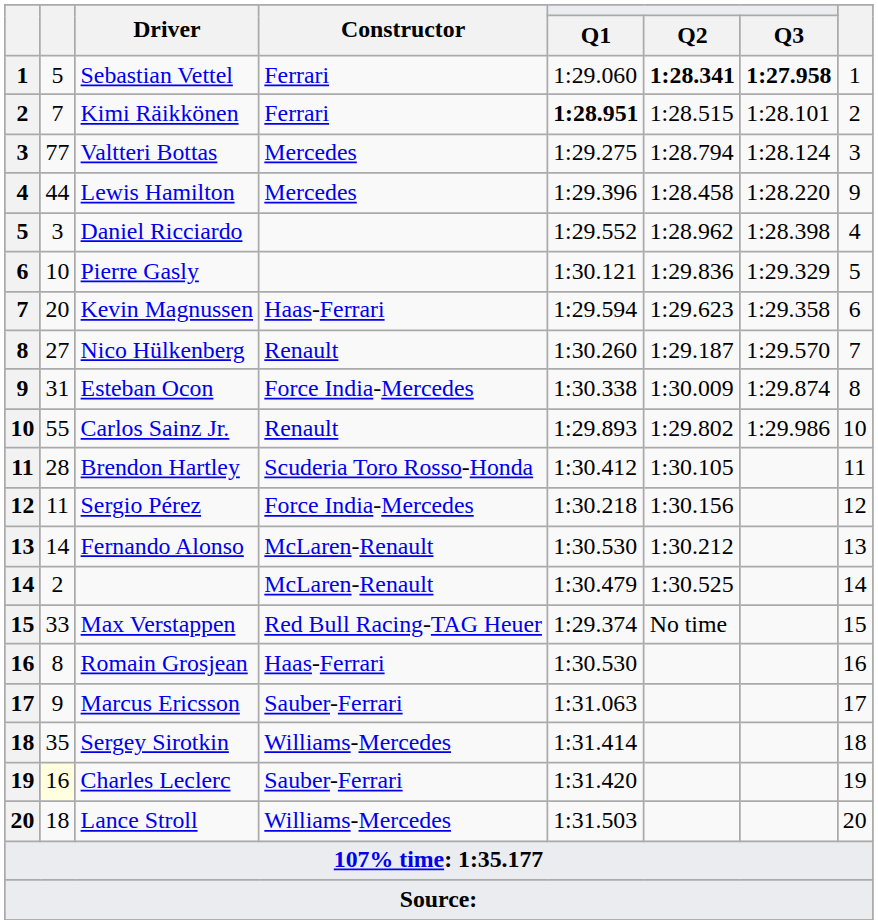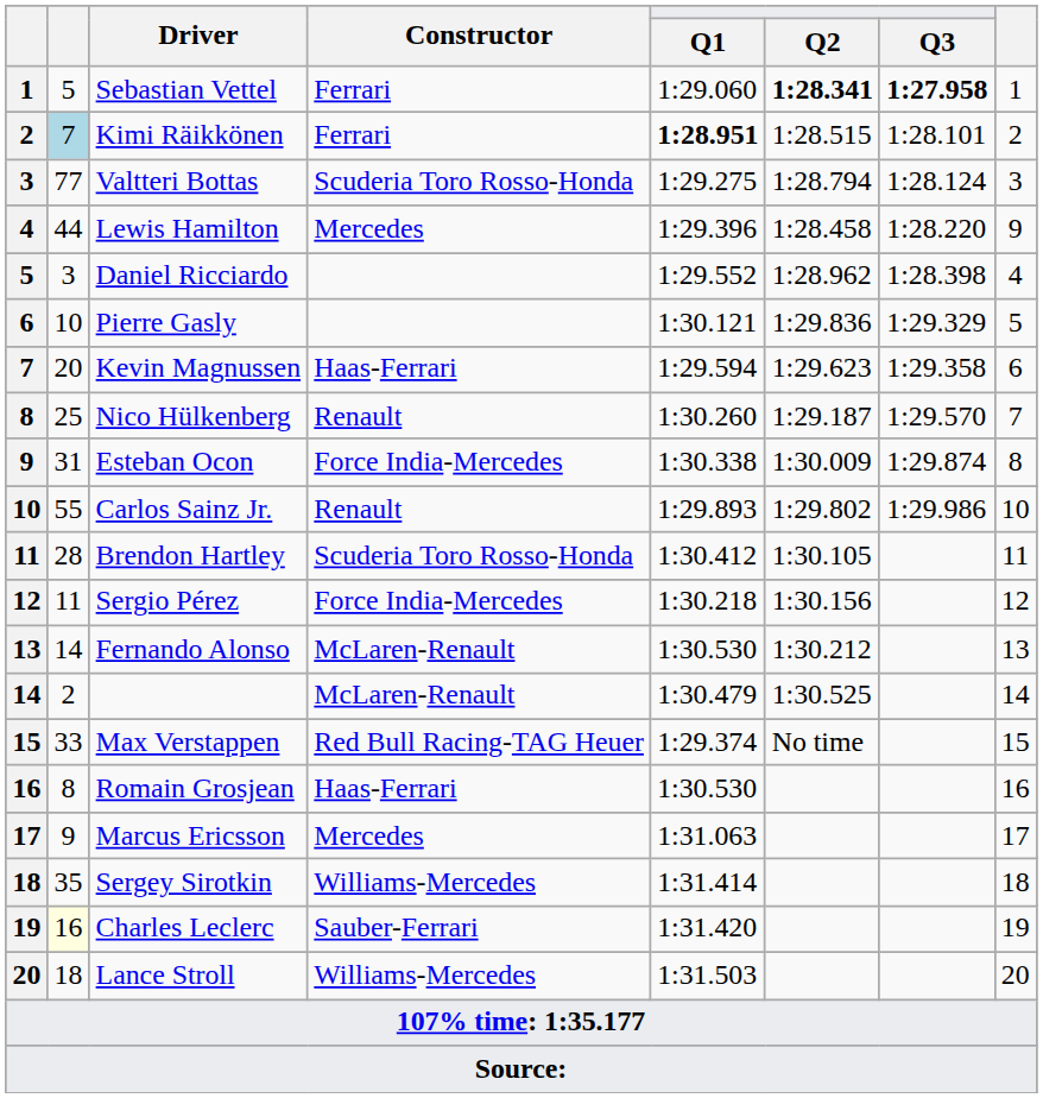Kimi Räikkönen | column 2: no background -> lightblue background
Valtteri Bottas | Constructor: Mercedes -> Scuderia Toro Rosso-Honda
Nico Hülkenberg | column 2: 27 -> 25
Marcus Ericsson | Constructor: Sauber-Ferrari -> Mercedes
